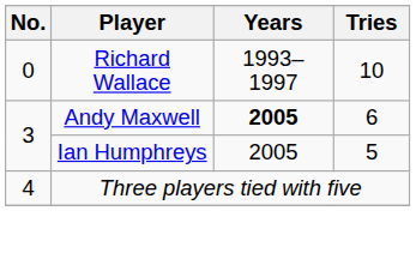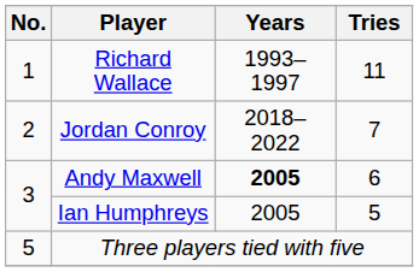Richard Wallace | No.: 0 -> 1
Richard Wallace | Tries: 10 -> 11
+ row: 2 | Jordan Conroy | 2018–2022 | 7
Three players tied with five | No.: 4 -> 5
